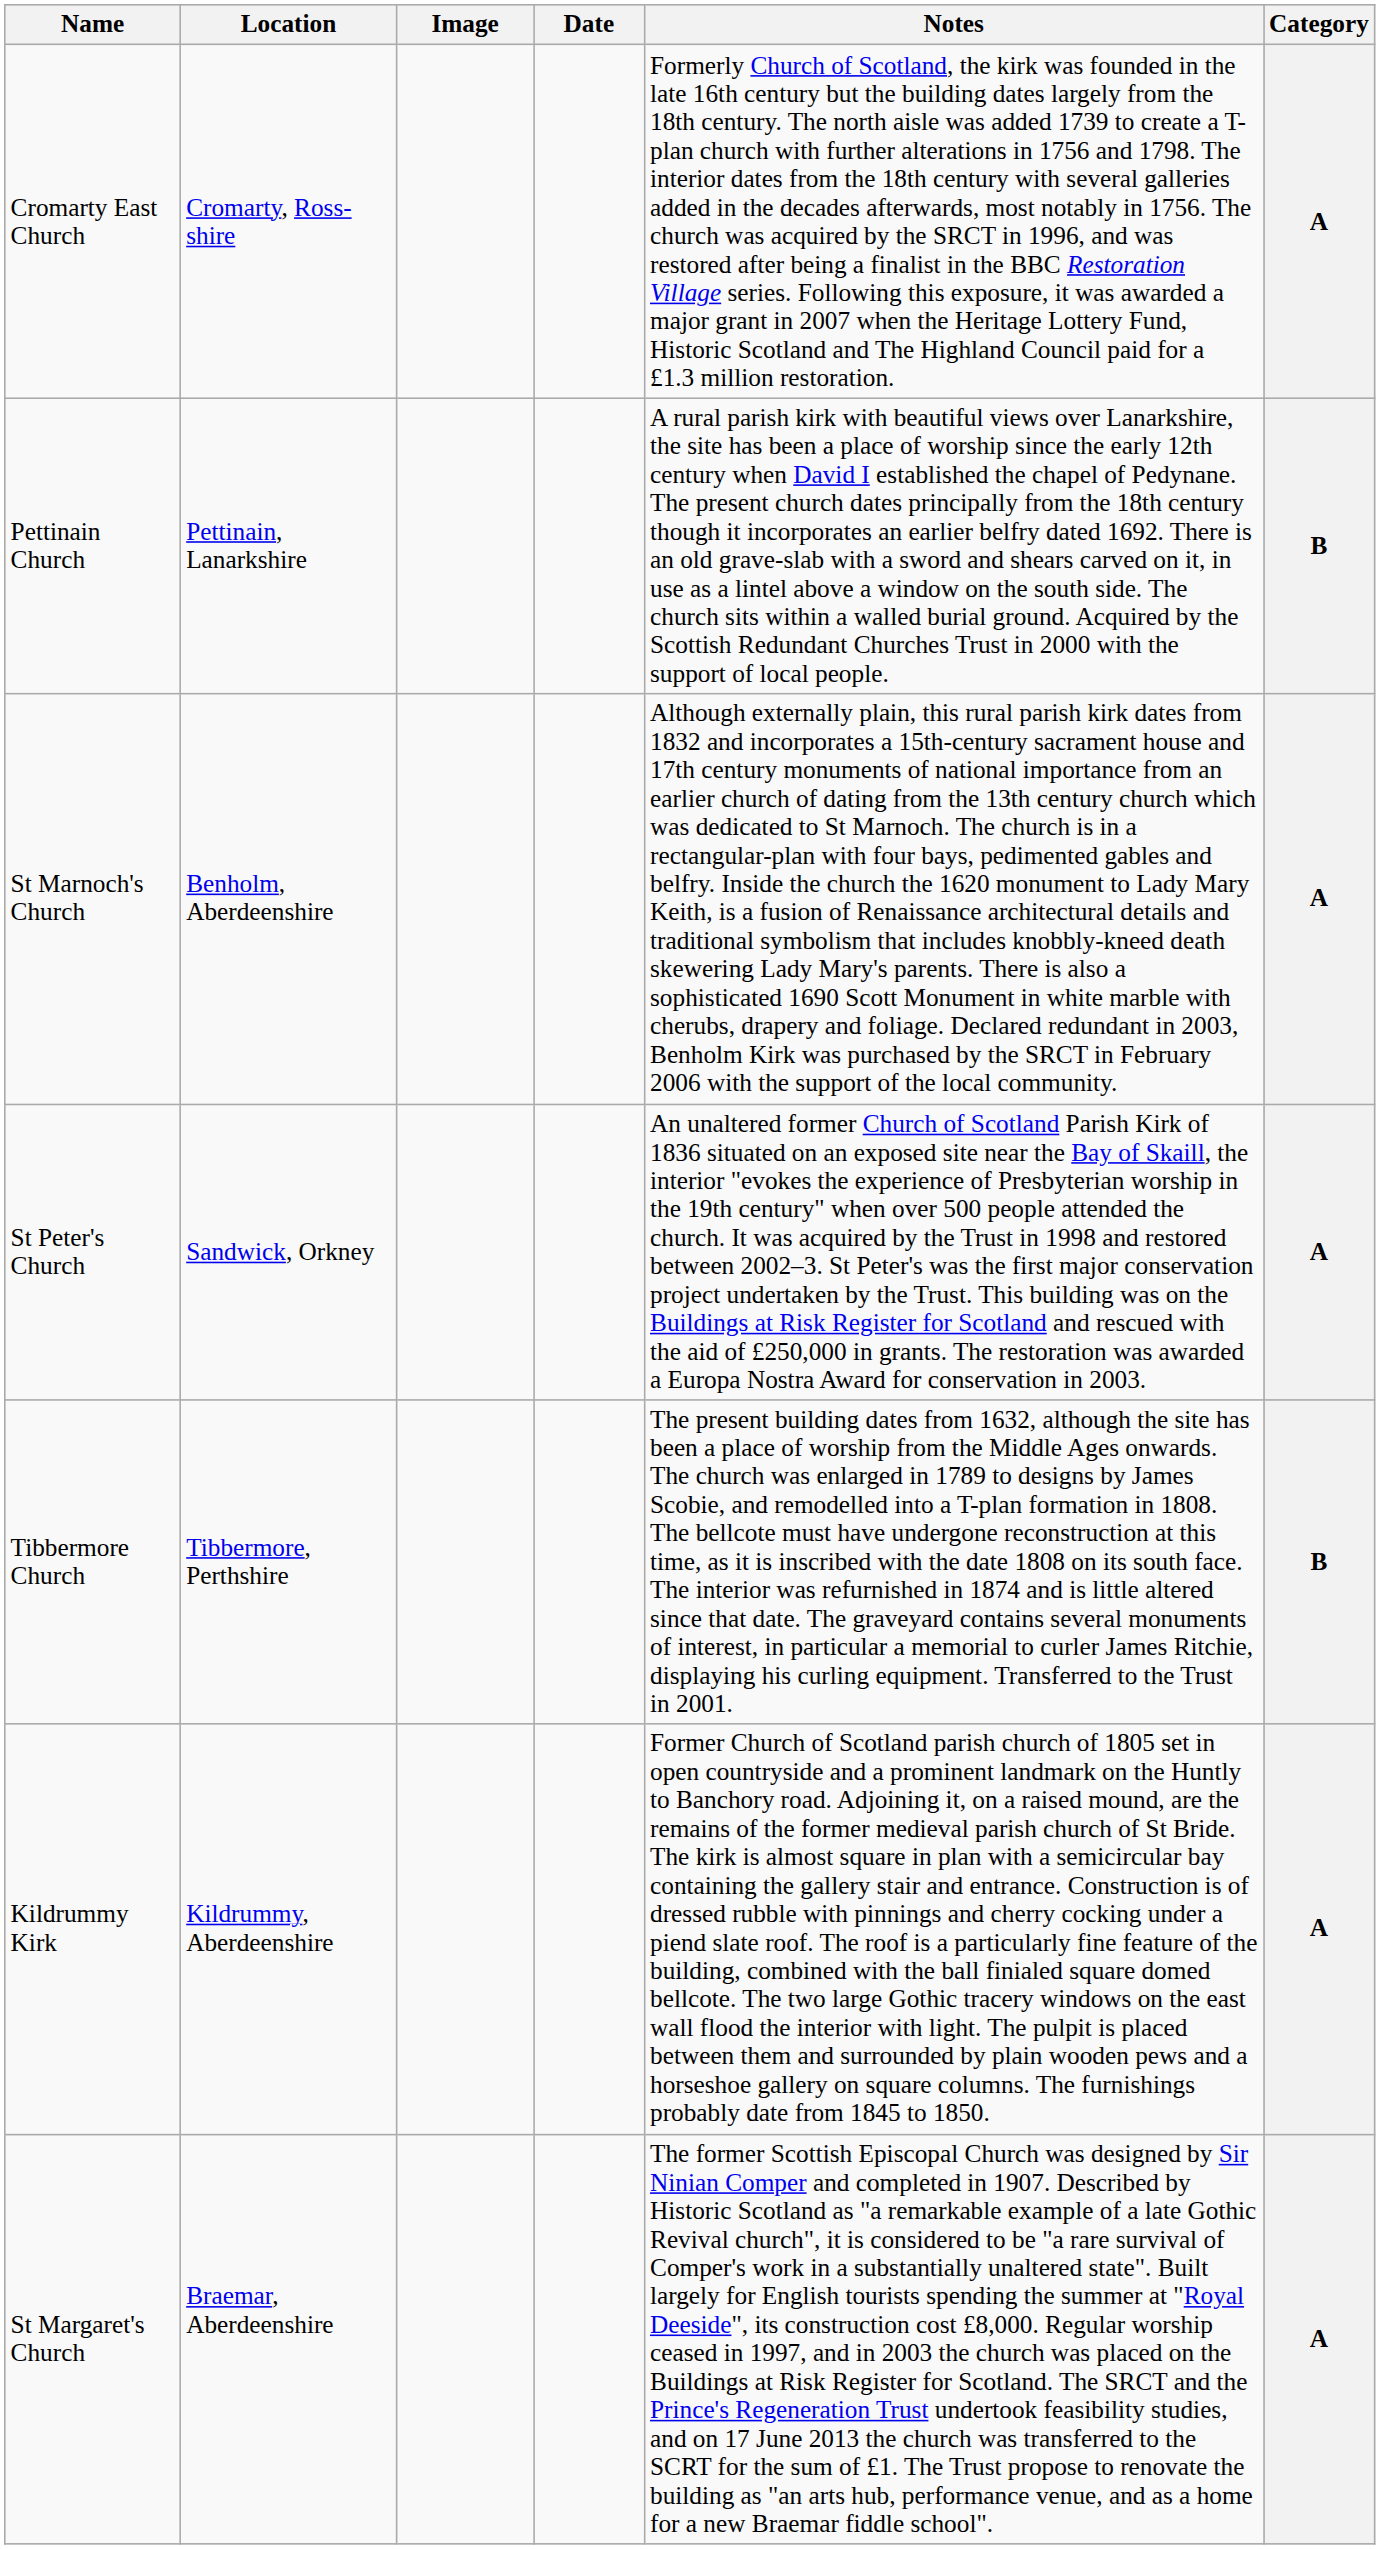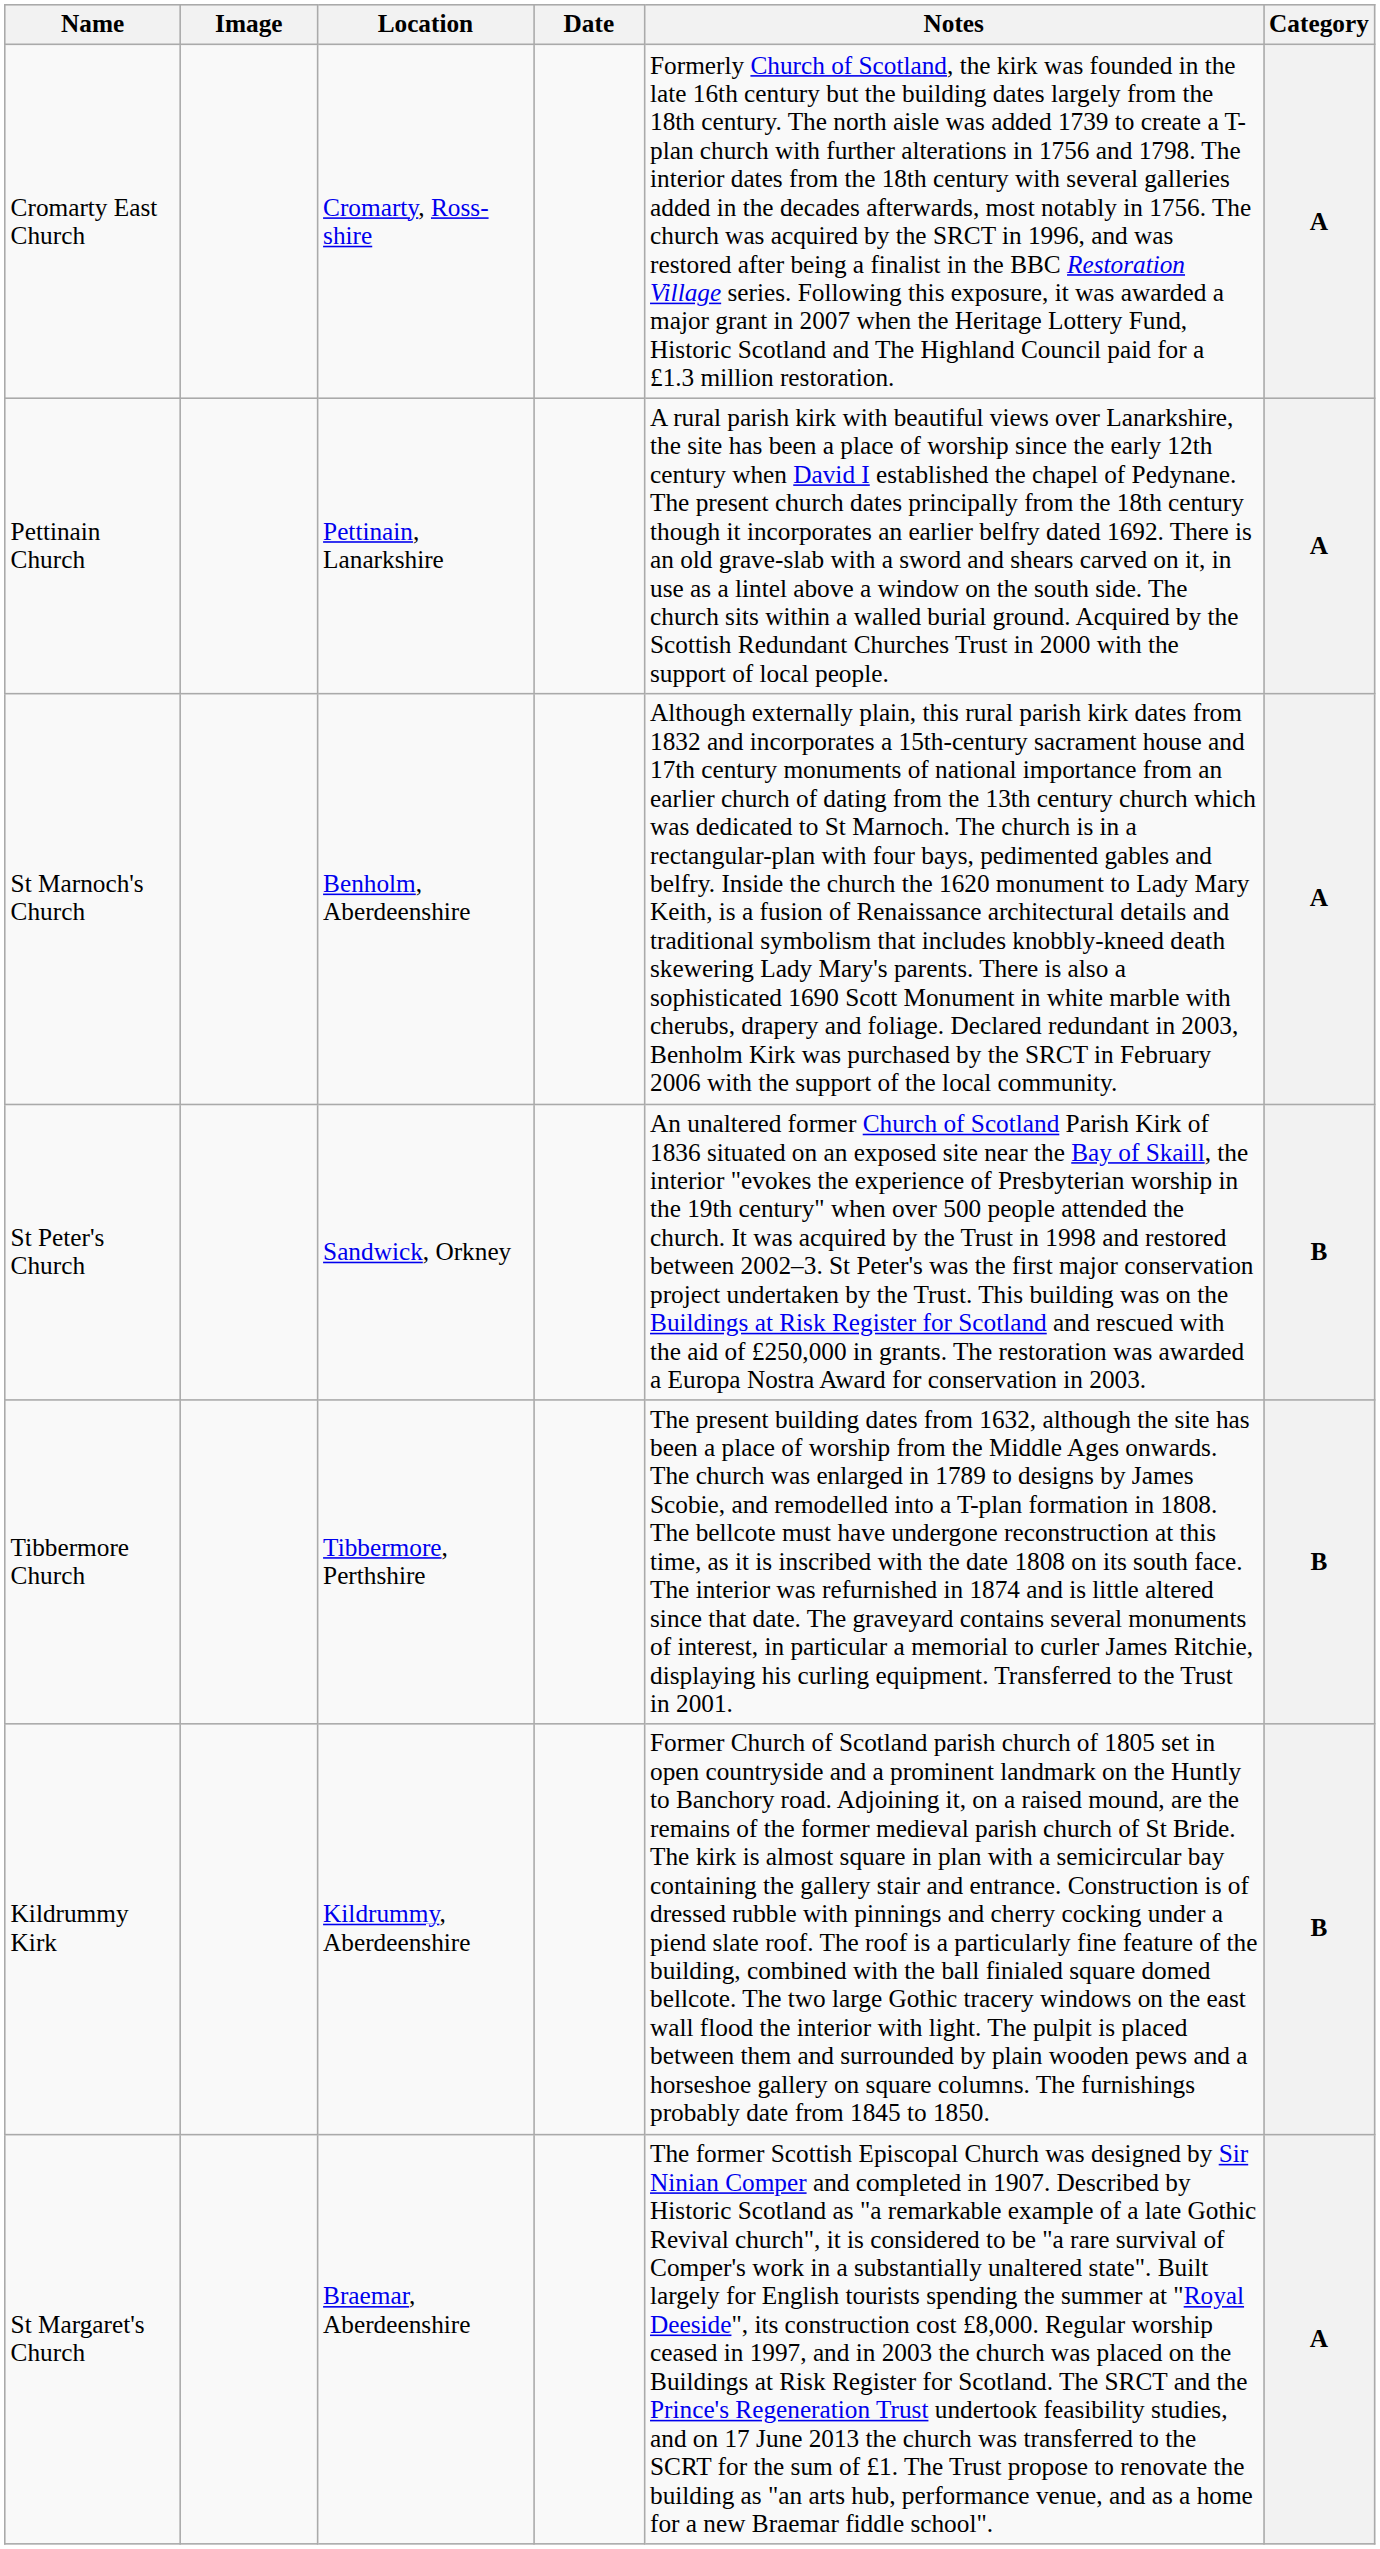columns swapped: Location <-> Image
Pettinain Church | Category: B -> A
St Peter's Church | Category: A -> B
Kildrummy Kirk | Category: A -> B
